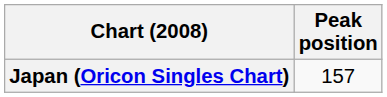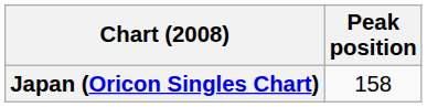Japan (Oricon Singles Chart) | Peak position: 157 -> 158
